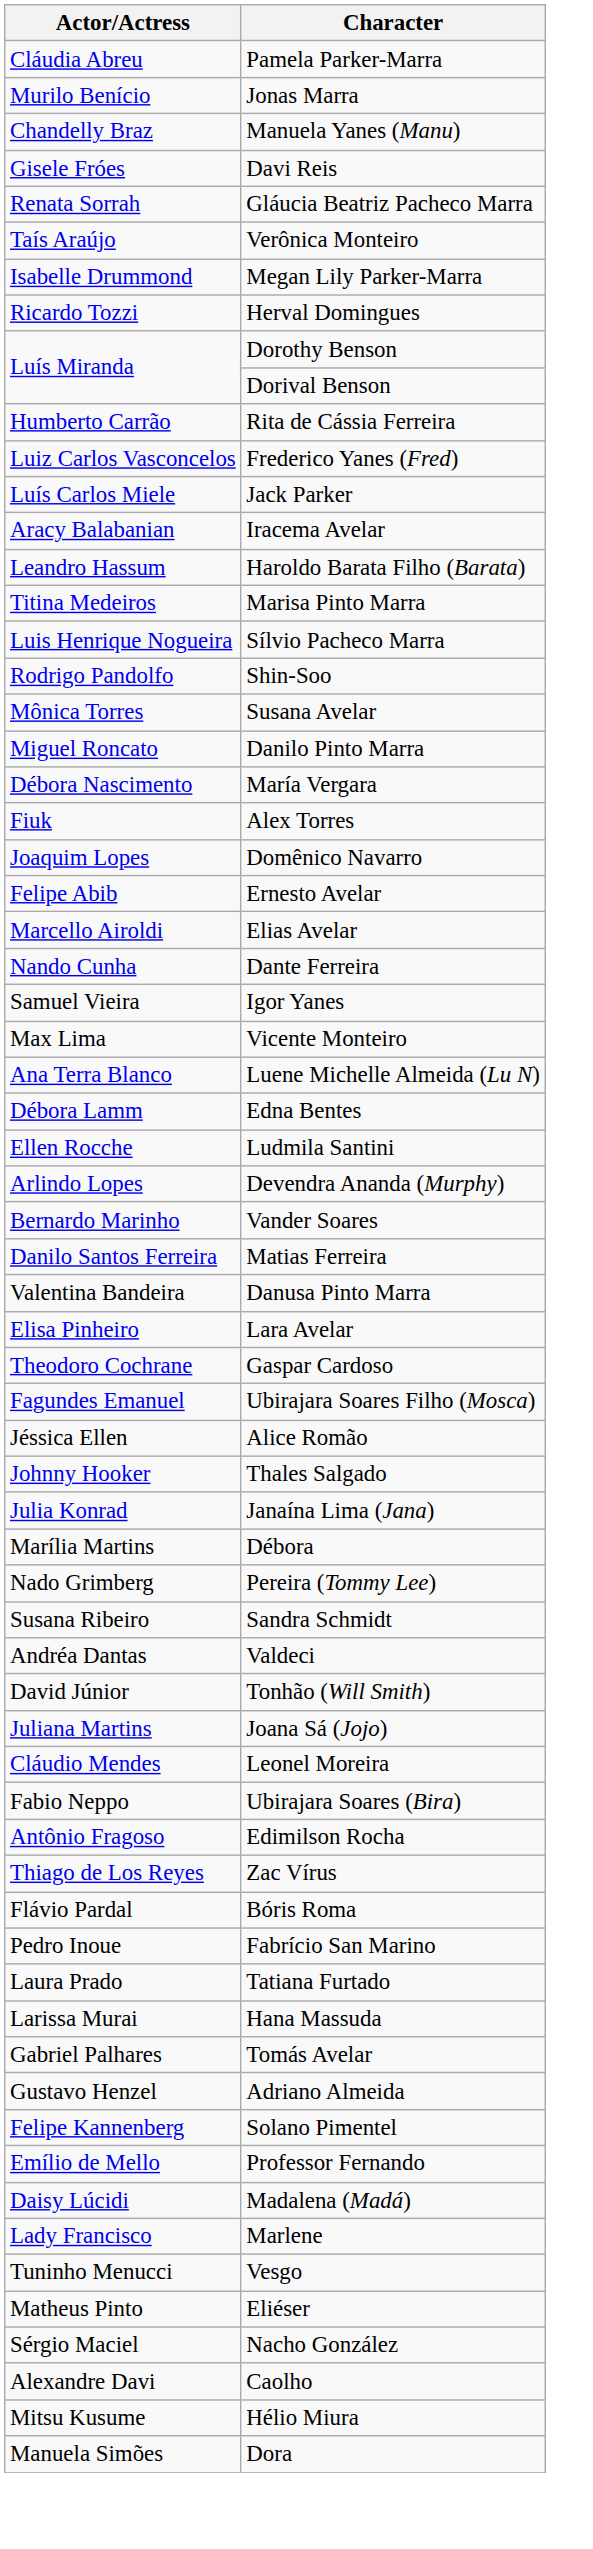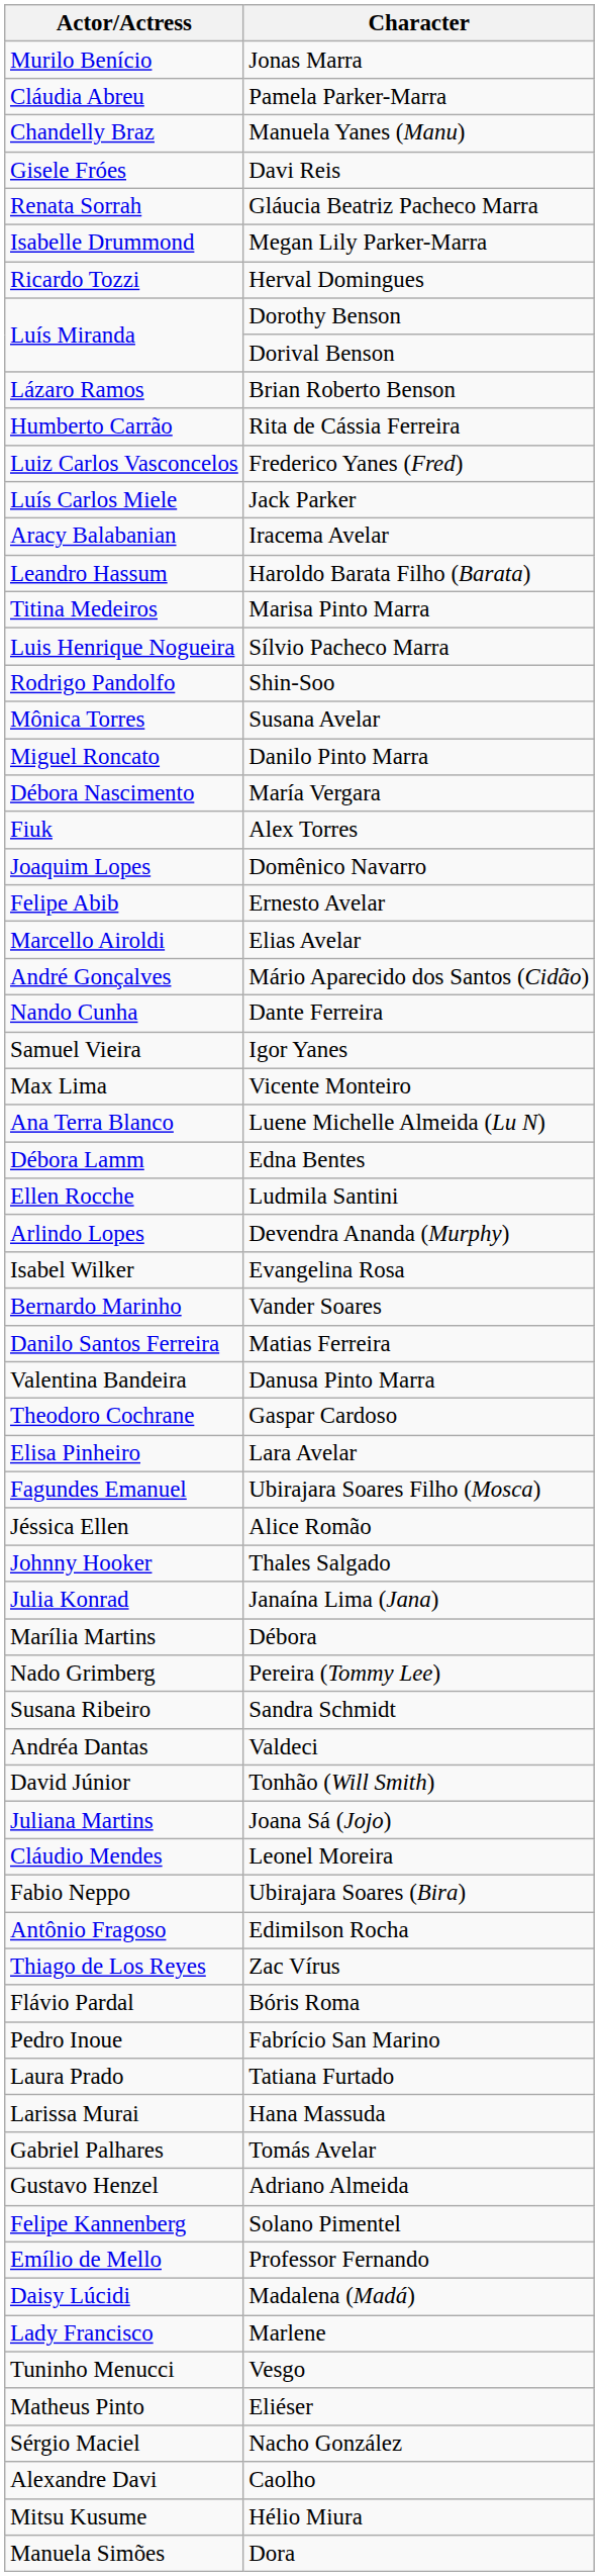rows swapped: Jonas Marra <-> Pamela Parker-Marra
- row: Taís Araújo | Verônica Monteiro
+ row: Lázaro Ramos | Brian Roberto Benson
+ row: André Gonçalves | Mário Aparecido dos Santos (Cidão)
+ row: Isabel Wilker | Evangelina Rosa
rows swapped: Lara Avelar <-> Gaspar Cardoso
